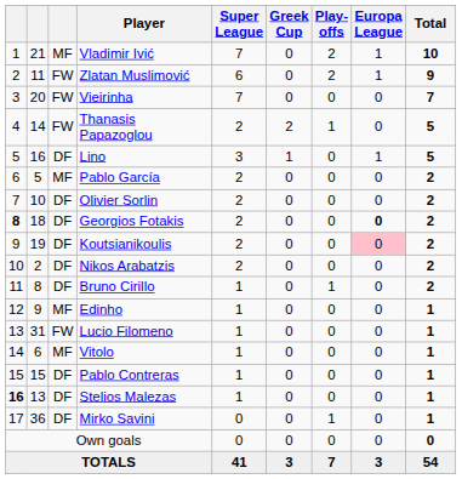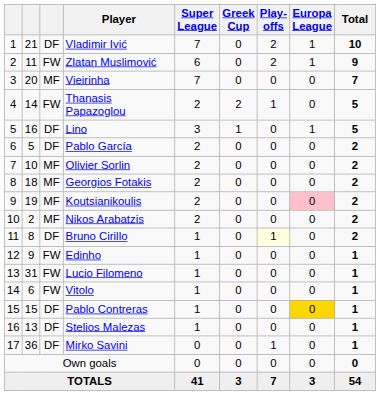Vladimir Ivić | column 3: MF -> DF
Vieirinha | column 3: FW -> MF
Pablo García | column 3: MF -> DF
Olivier Sorlin | column 3: DF -> MF
Georgios Fotakis | column 1: bold -> normal
Georgios Fotakis | column 3: DF -> MF
Georgios Fotakis | Europa League: bold -> normal
Koutsianikoulis | column 3: DF -> MF
Nikos Arabatzis | column 3: DF -> MF
Bruno Cirillo | Play-offs: no background -> lightyellow background
Edinho | column 3: MF -> FW
Vitolo | column 3: MF -> FW
Pablo Contreras | Europa League: no background -> gold background
Stelios Malezas | column 1: bold -> normal
